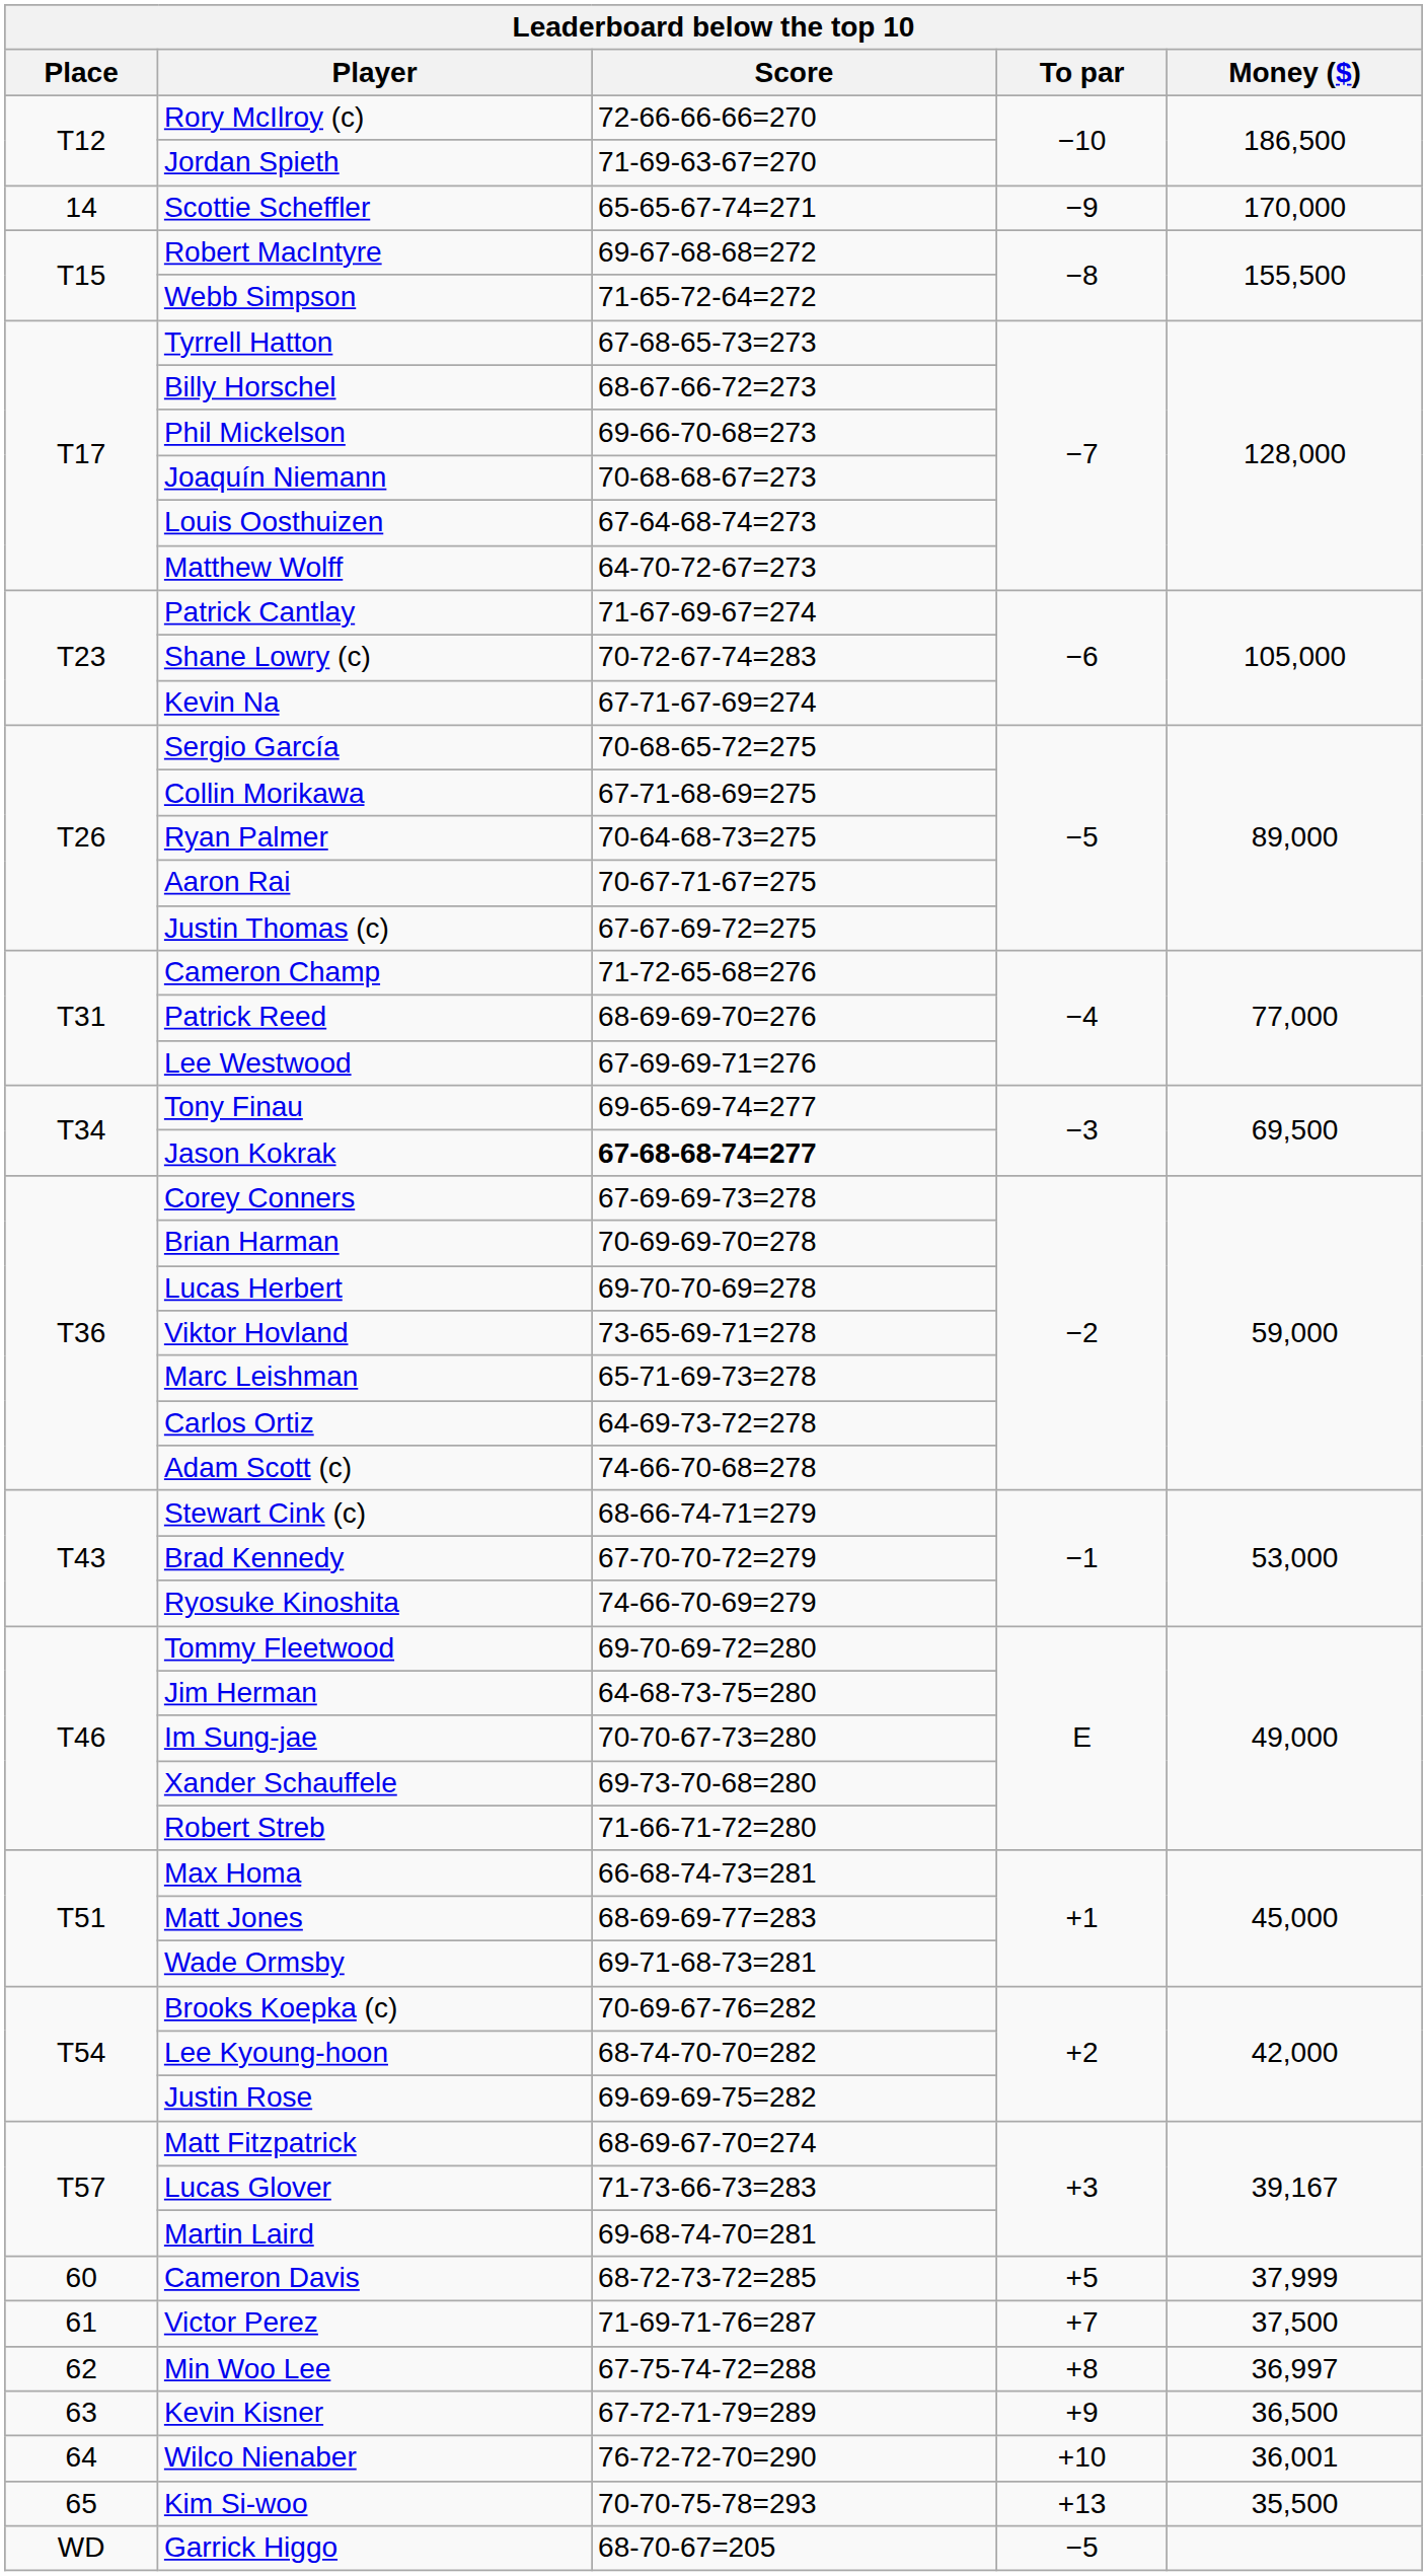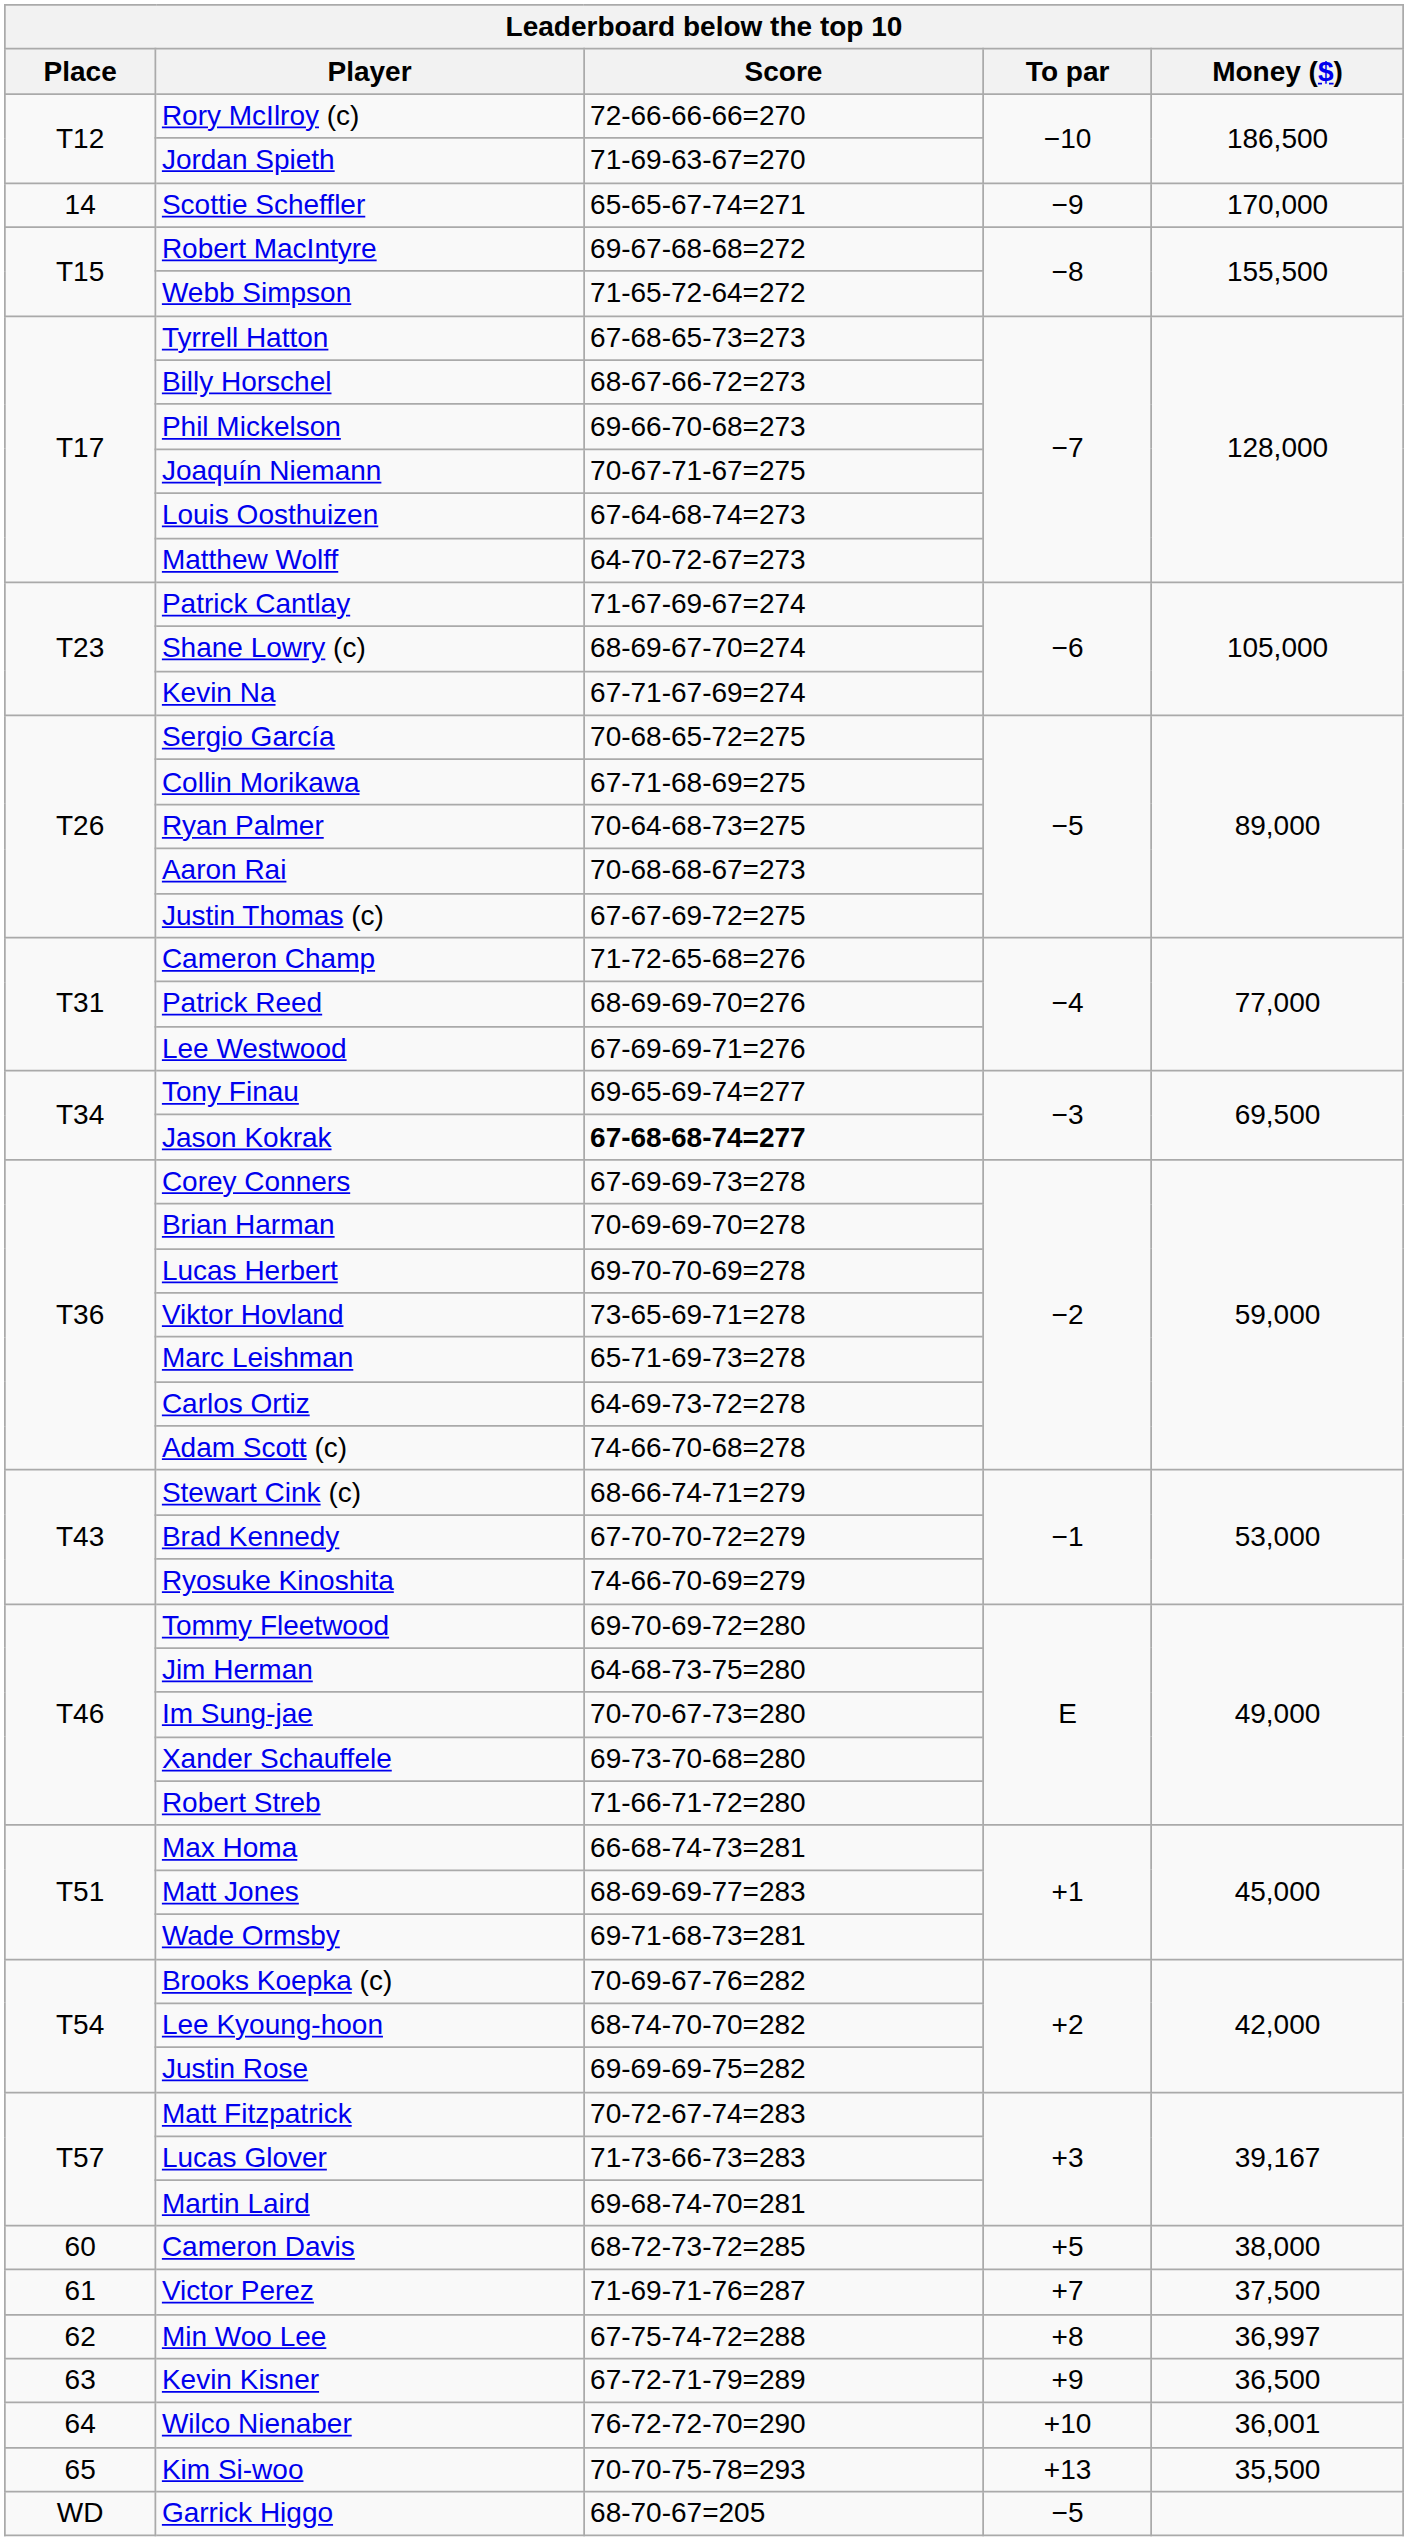Joaquín Niemann | Score: 70-68-68-67=273 -> 70-67-71-67=275
Shane Lowry (c) | Score: 70-72-67-74=283 -> 68-69-67-70=274
Aaron Rai | Score: 70-67-71-67=275 -> 70-68-68-67=273
Matt Fitzpatrick | Score: 68-69-67-70=274 -> 70-72-67-74=283
Cameron Davis | Money ($): 37,999 -> 38,000
